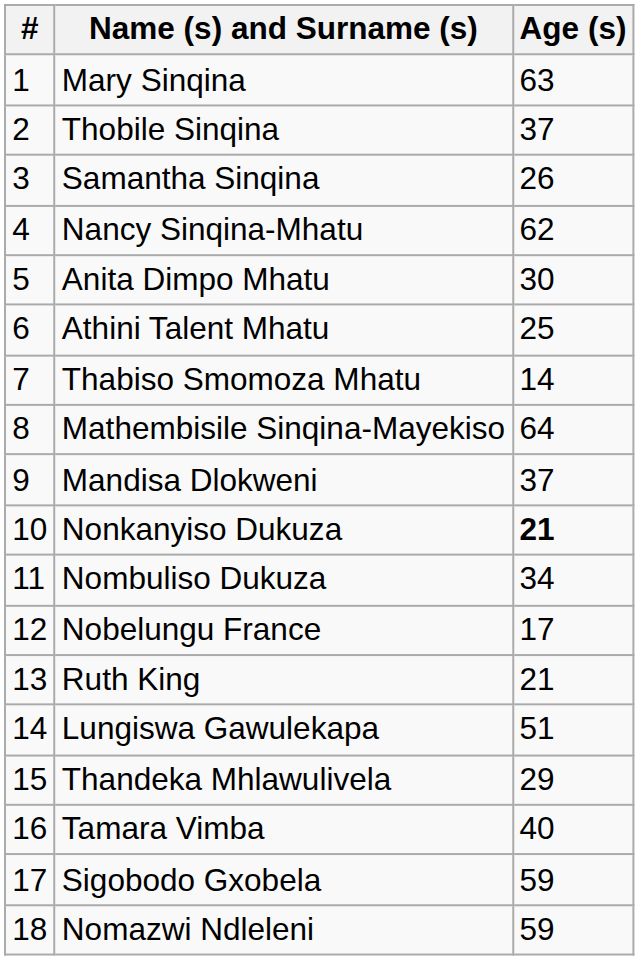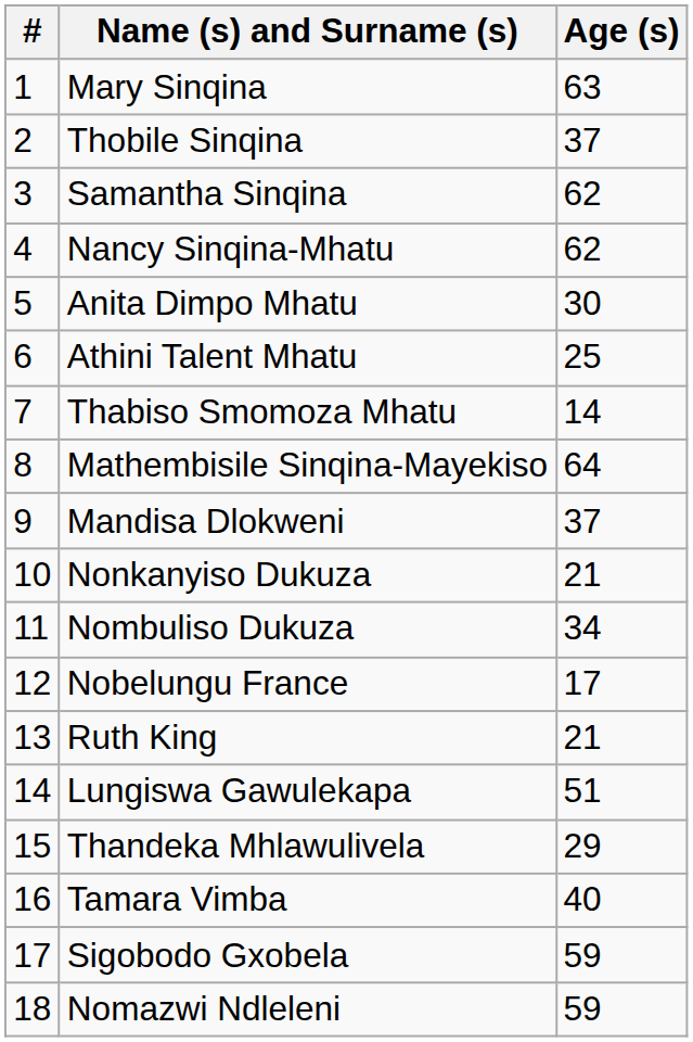Samantha Sinqina | Age (s): 26 -> 62
Nonkanyiso Dukuza | Age (s): bold -> normal
